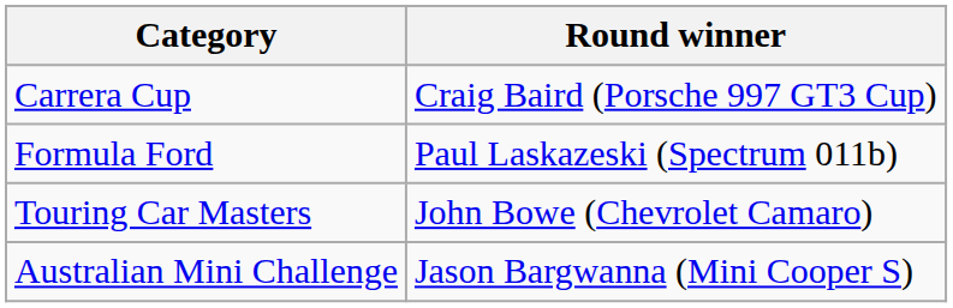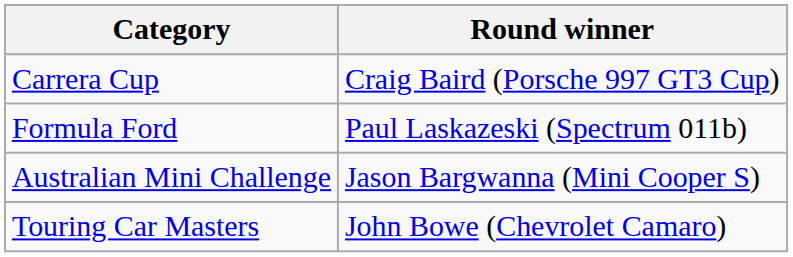rows swapped: Touring Car Masters <-> Australian Mini Challenge
